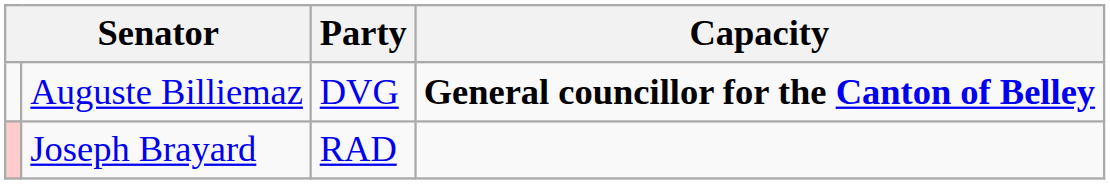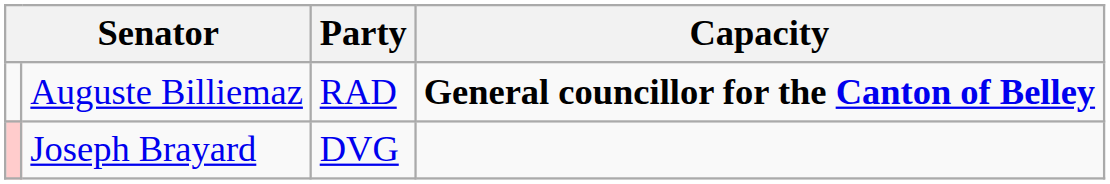Auguste Billiemaz | Party: DVG -> RAD
Joseph Brayard | Party: RAD -> DVG
